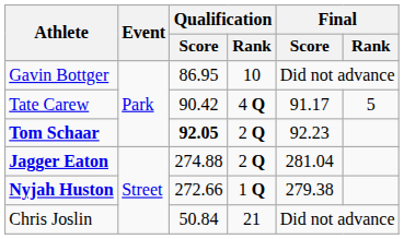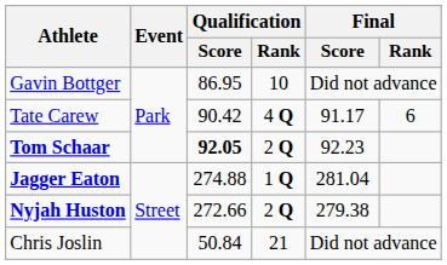Tate Carew | Final / Rank: 5 -> 6
Jagger Eaton | Qualification / Rank: 2 Q -> 1 Q
Nyjah Huston | Qualification / Rank: 1 Q -> 2 Q
